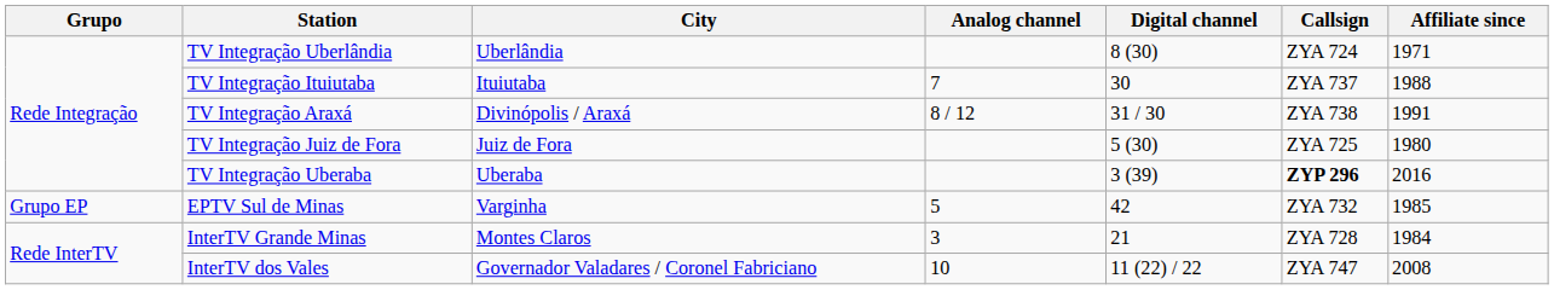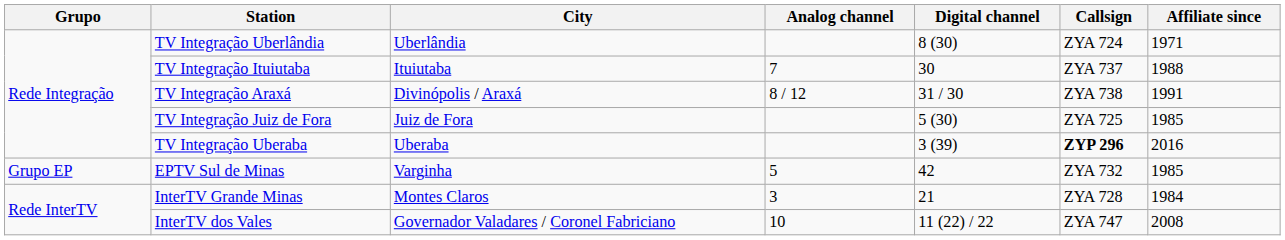TV Integração Juiz de Fora | Affiliate since: 1980 -> 1985
